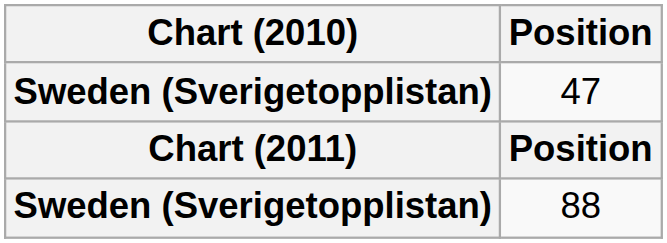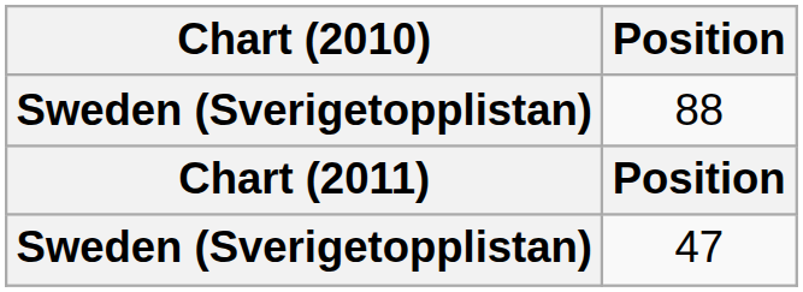rows swapped: 47 <-> 88
